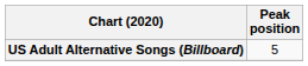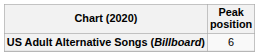US Adult Alternative Songs (Billboard) | Peak position: 5 -> 6
